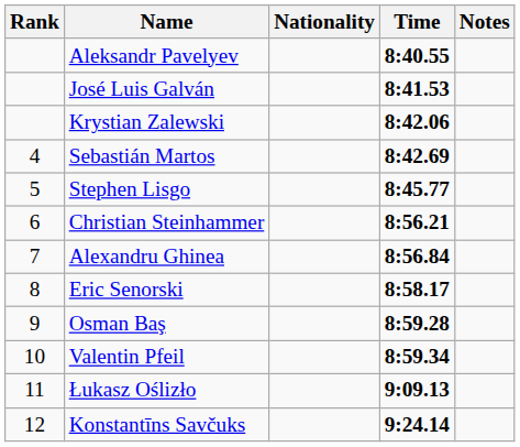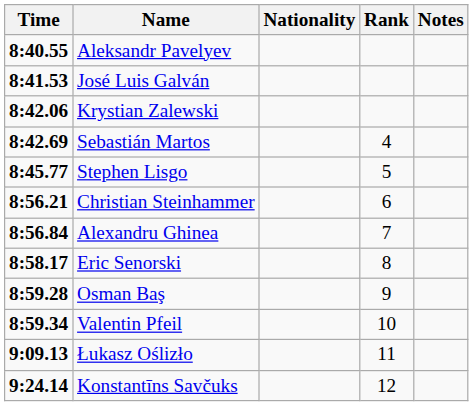columns swapped: Rank <-> Time
